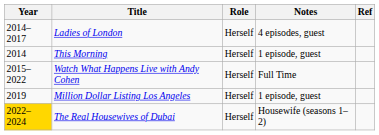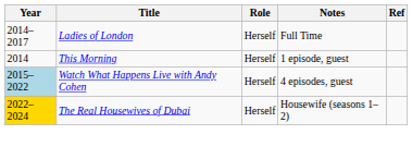Ladies of London | Notes: 4 episodes, guest -> Full Time
Watch What Happens Live with Andy Cohen | Year: no background -> lightblue background
Watch What Happens Live with Andy Cohen | Notes: Full Time -> 4 episodes, guest
- row: 2019 | Million Dollar Listing Los Angeles | Herself | 1 episode, guest
